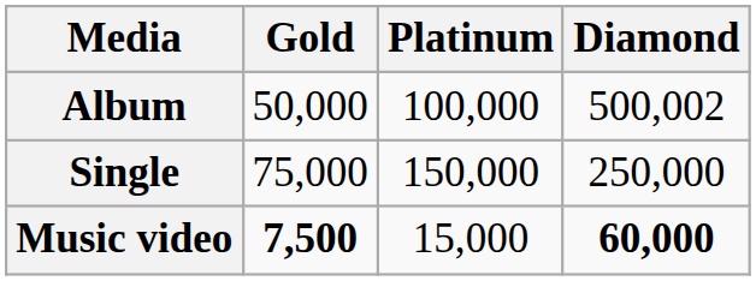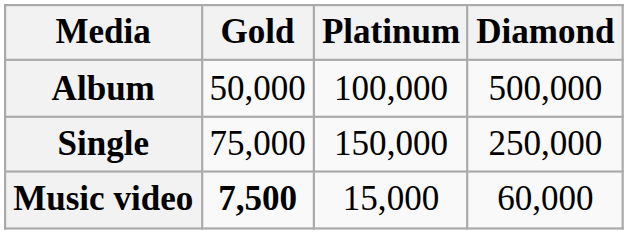Album | Diamond: 500,002 -> 500,000
Music video | Diamond: bold -> normal
